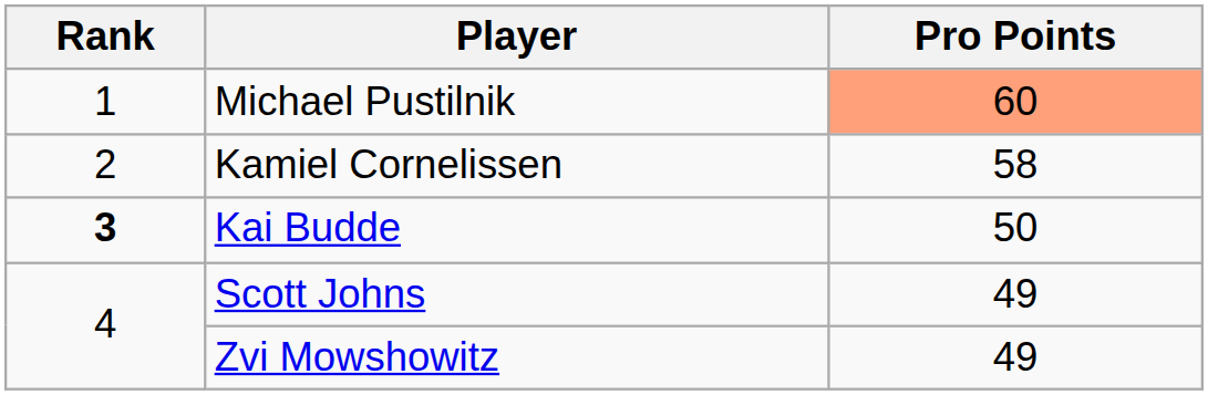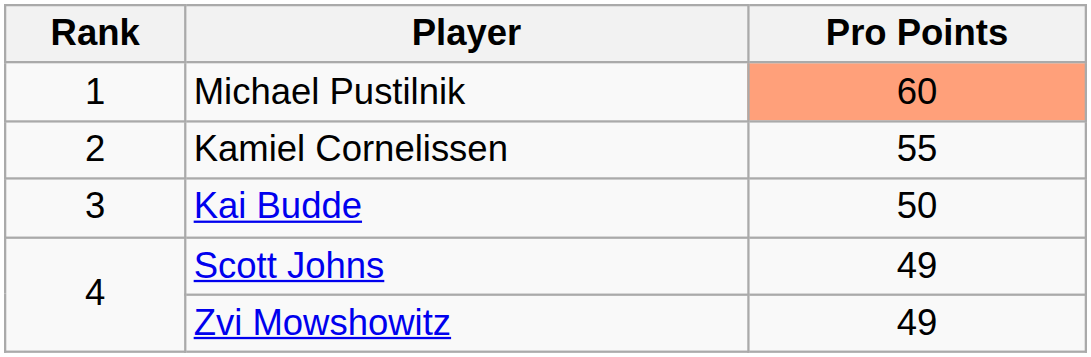Kamiel Cornelissen | Pro Points: 58 -> 55
Kai Budde | Rank: bold -> normal
